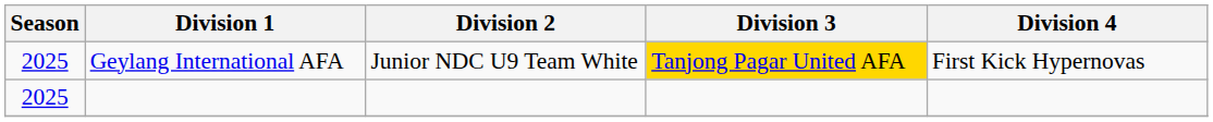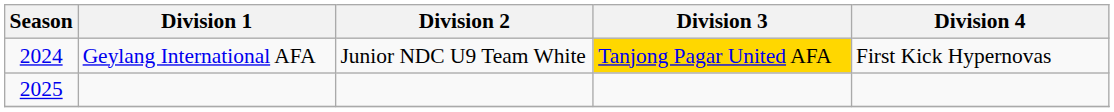Geylang International AFA | Season: 2025 -> 2024
